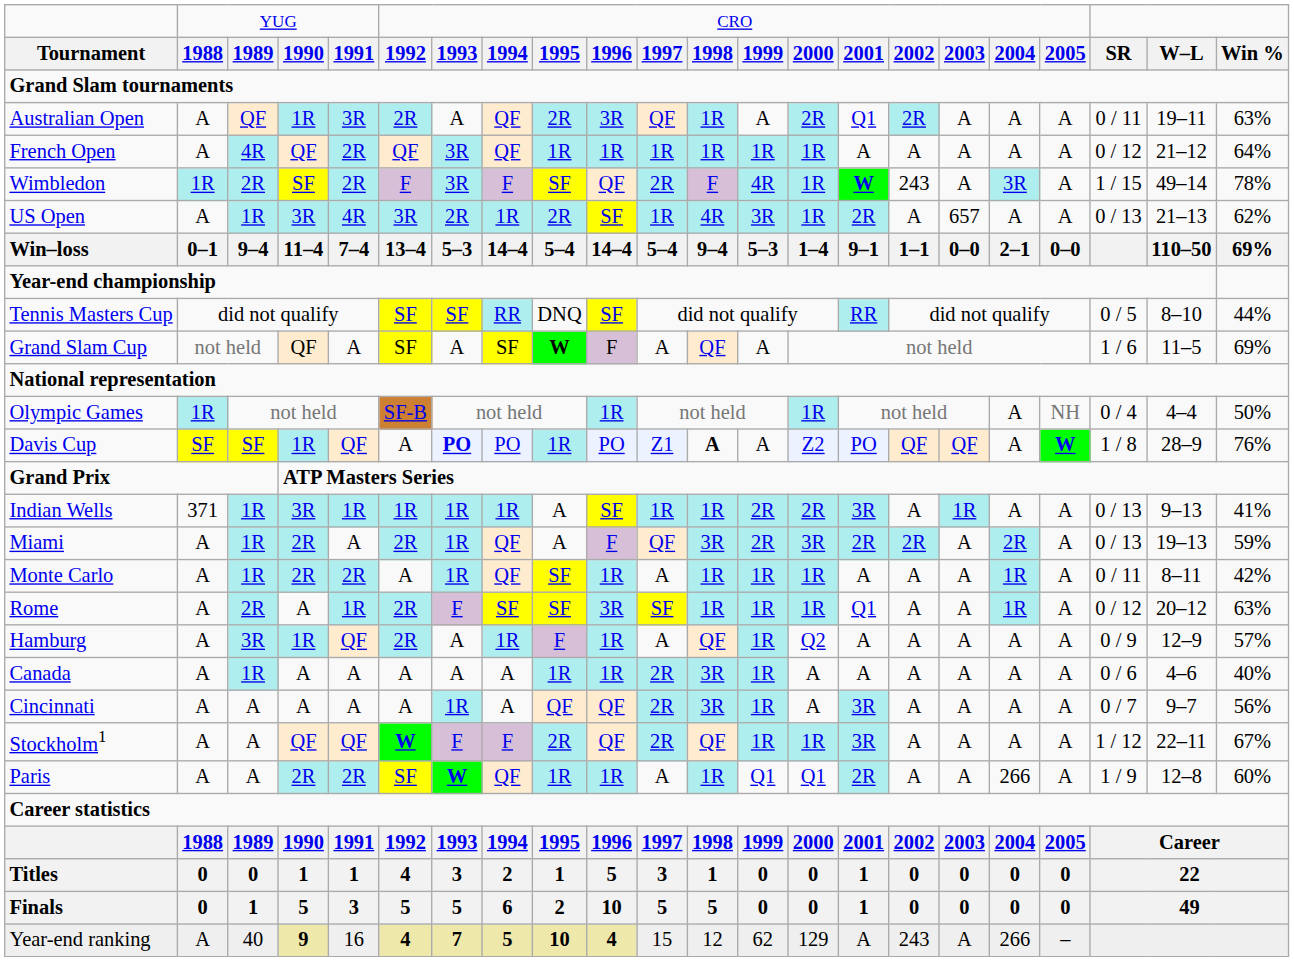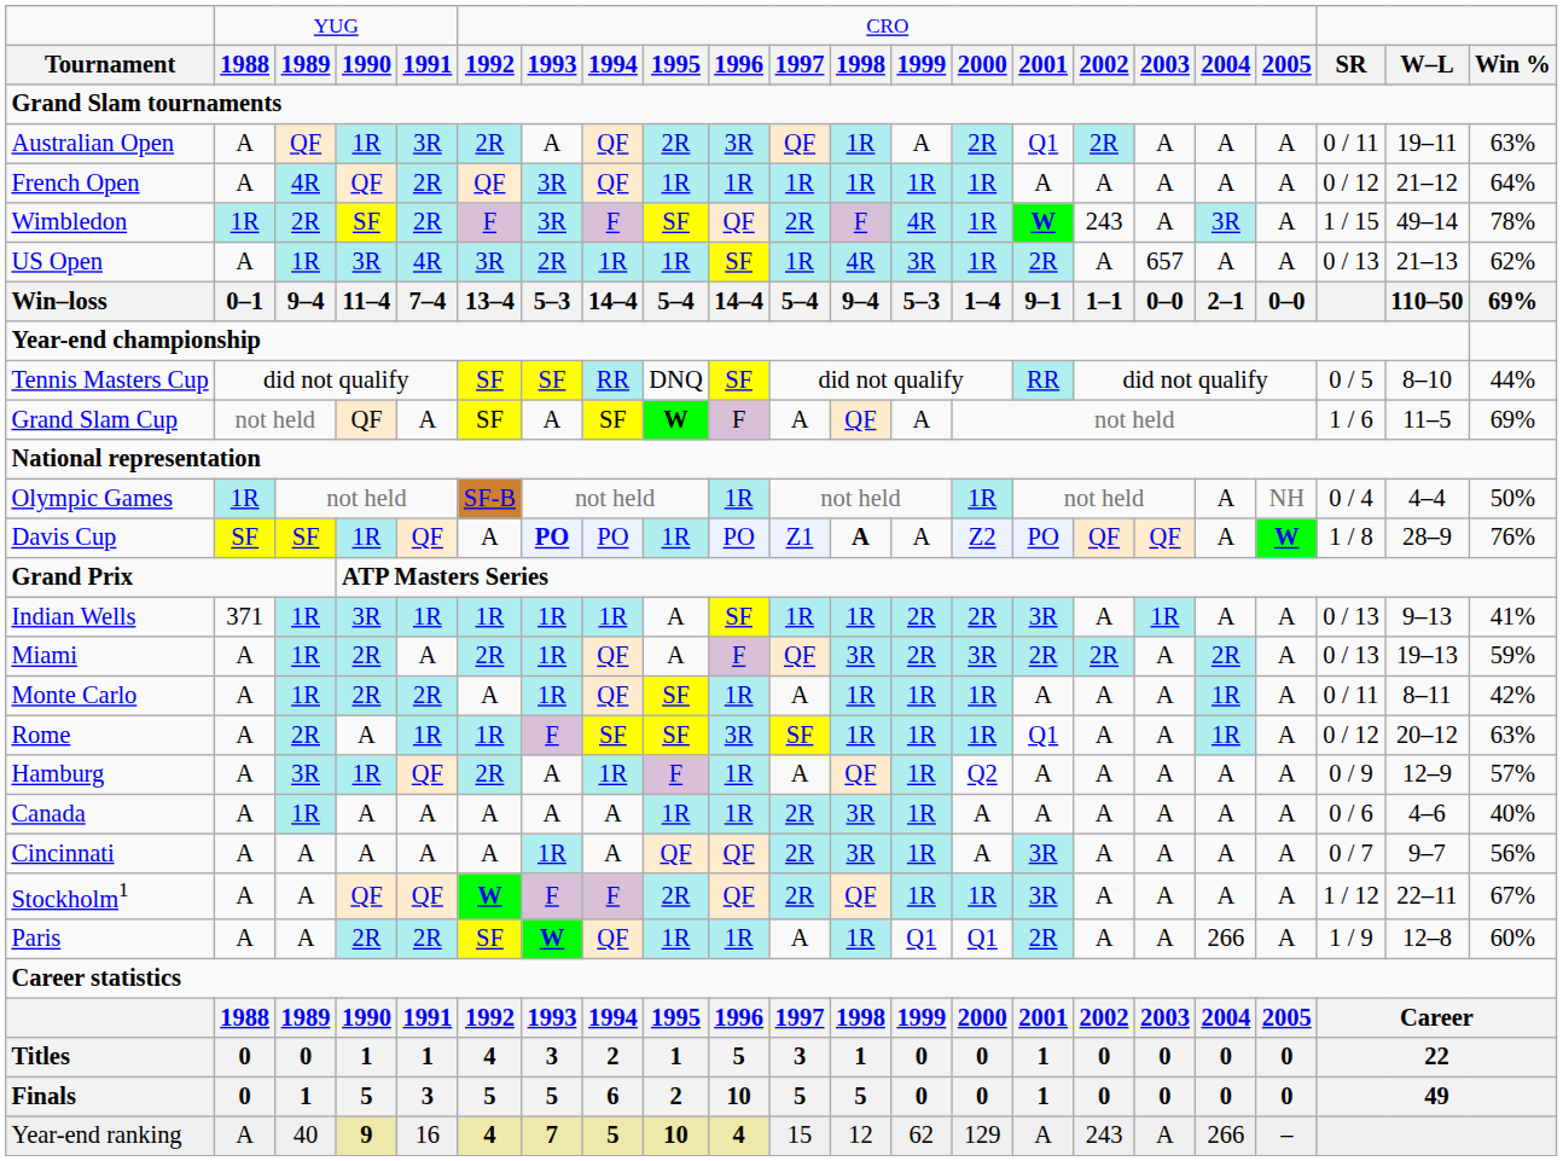US Open | column 9: 2R -> 1R
Rome | column 6: 2R -> 1R
